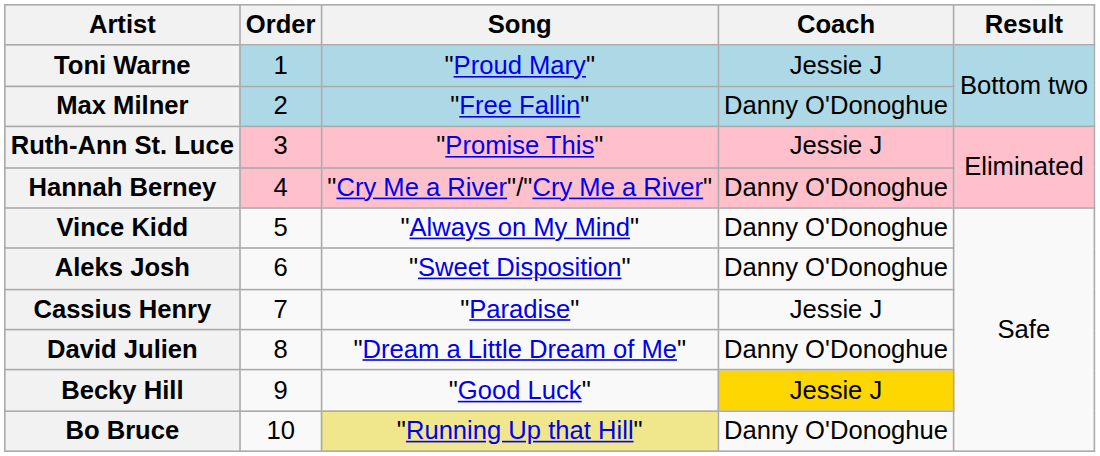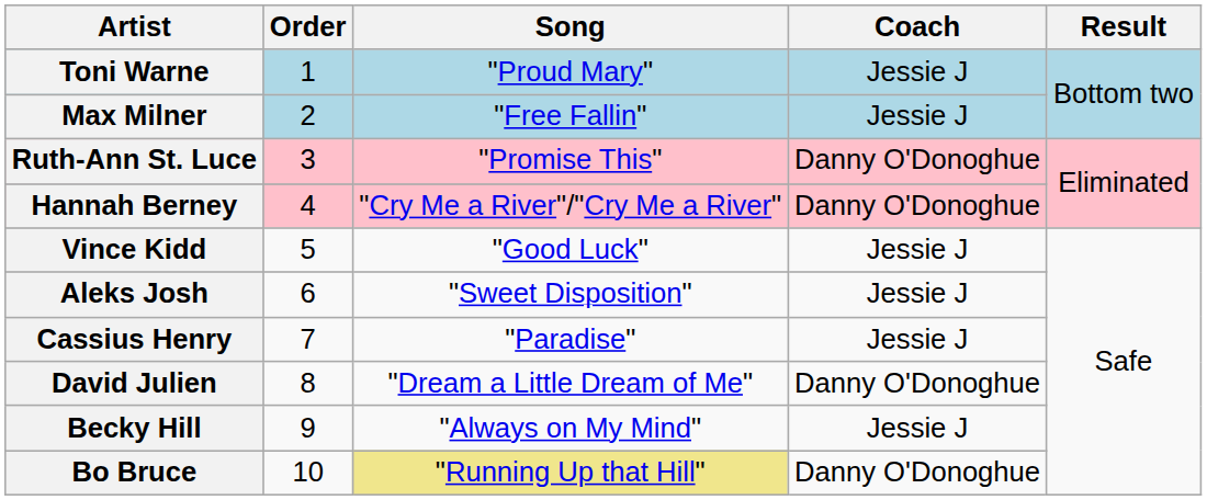Max Milner | Coach: Danny O'Donoghue -> Jessie J
Ruth-Ann St. Luce | Coach: Jessie J -> Danny O'Donoghue
Vince Kidd | Song: "Always on My Mind" -> "Good Luck"
Vince Kidd | Coach: Danny O'Donoghue -> Jessie J
Aleks Josh | Coach: Danny O'Donoghue -> Jessie J
Becky Hill | Song: "Good Luck" -> "Always on My Mind"
Becky Hill | Coach: gold background -> no background
